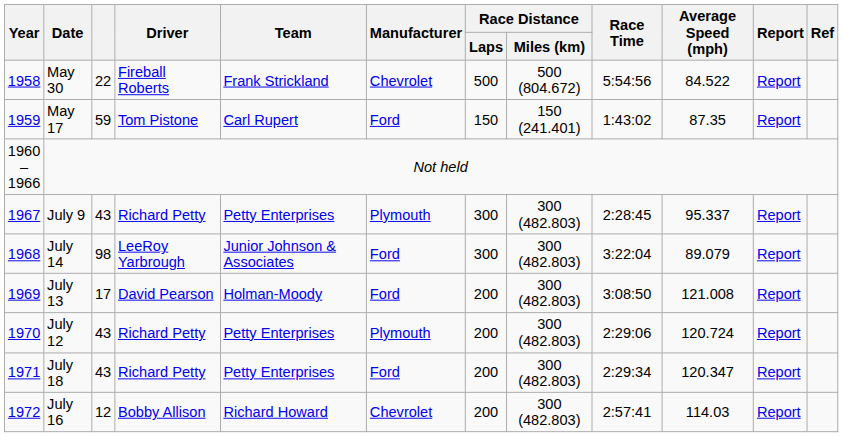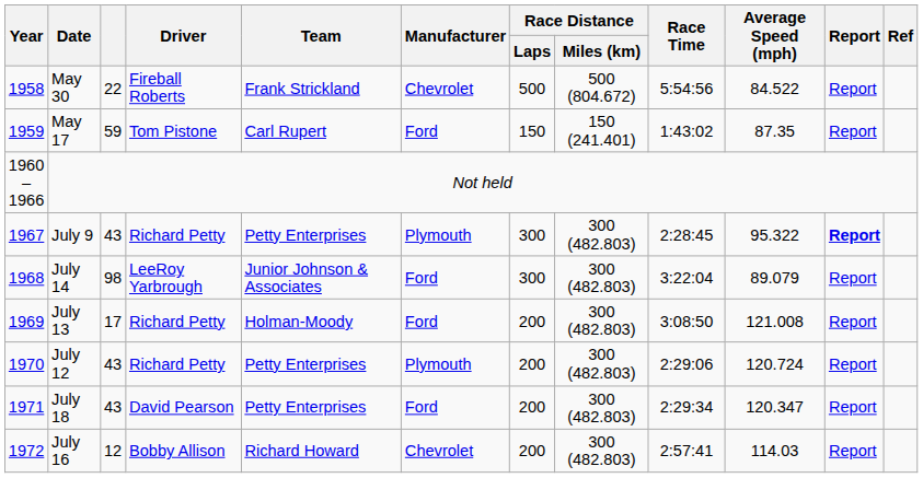July 9 | Average Speed (mph): 95.337 -> 95.322
July 9 | Report: normal -> bold
July 13 | Driver: David Pearson -> Richard Petty
July 18 | Driver: Richard Petty -> David Pearson
